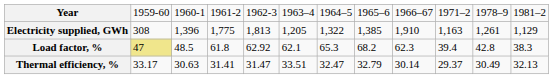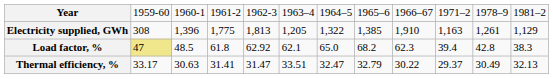Load factor, % | column 7: 65.3 -> 65.0
Thermal efficiency, % | column 9: 30.14 -> 30.22
